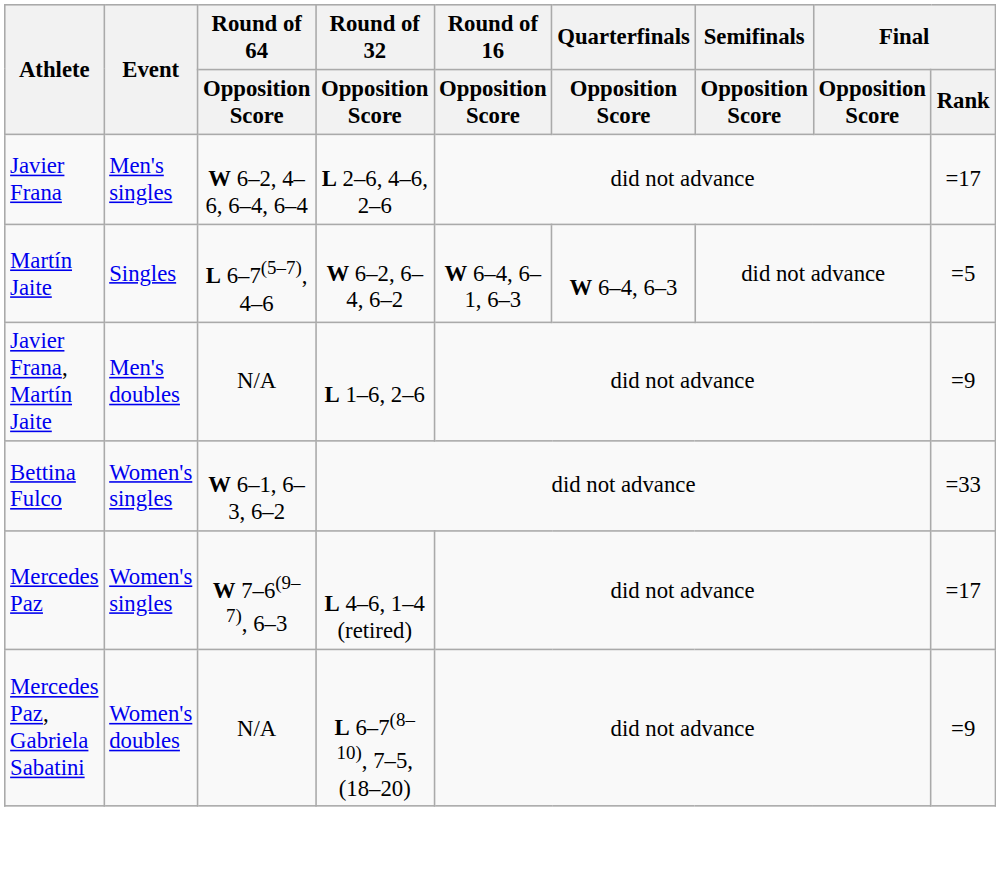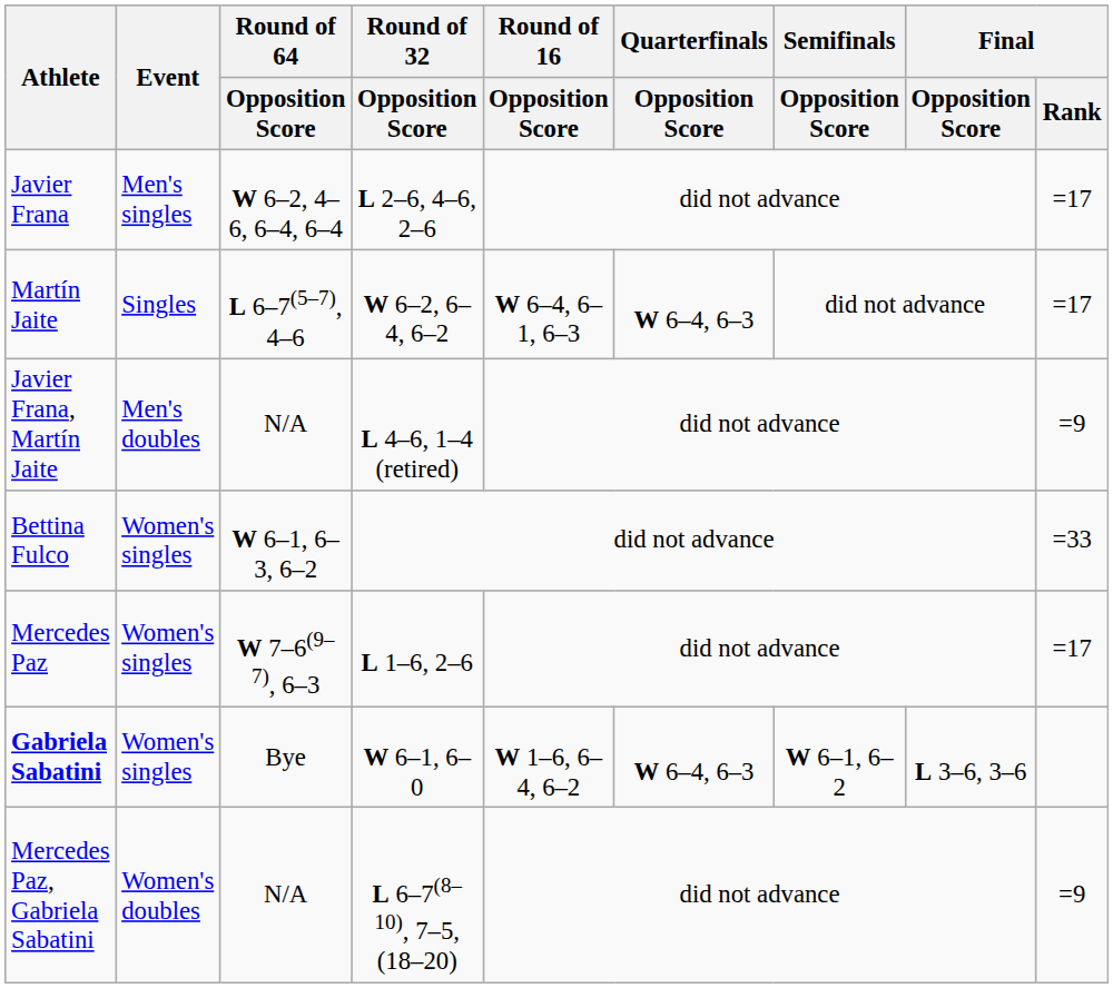Martín Jaite | Final / Rank: =5 -> =17
Javier Frana, Martín Jaite | Round of 32 / Opposition Score: L 1–6, 2–6 -> L 4–6, 1–4 (retired)
Mercedes Paz | Round of 32 / Opposition Score: L 4–6, 1–4 (retired) -> L 1–6, 2–6
+ row: Gabriela Sabatini | Women's singles | Bye | W 6–1, 6–0 | W 1–6, 6–4, 6–2 | W 6–4, 6–3 | W 6–1, 6–2 | L 3–6, 3–6
